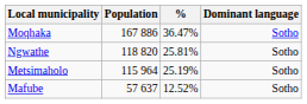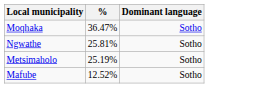- column: Population | 167 886 | 118 820 | 115 964 | 57 637
